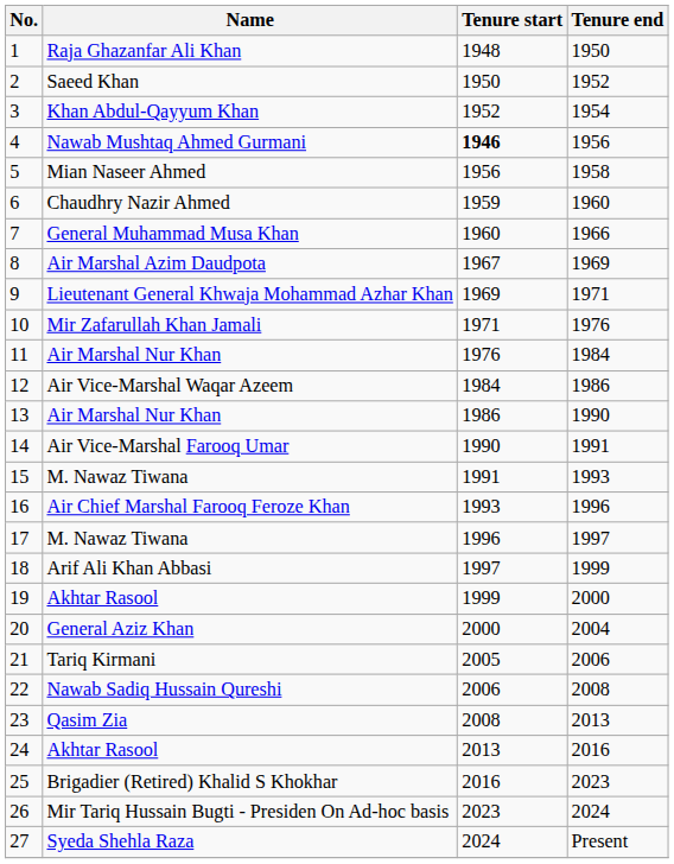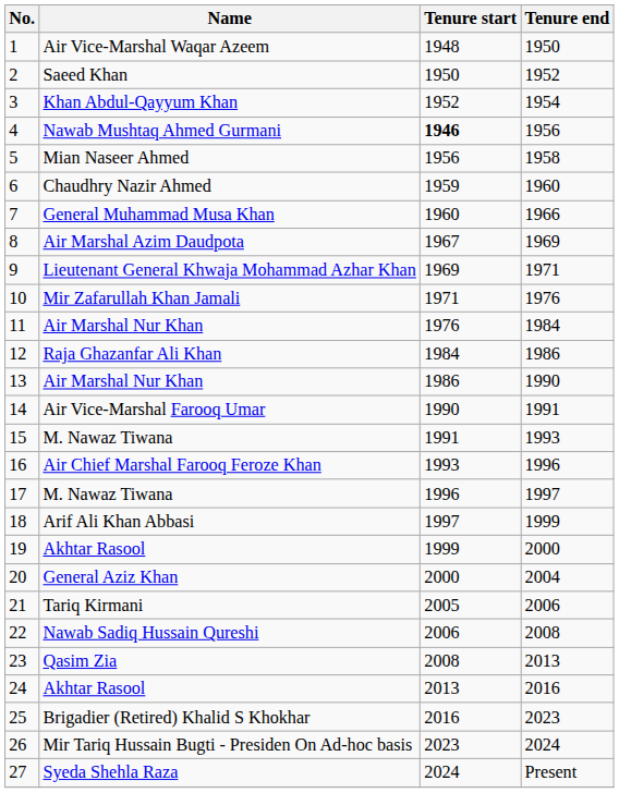1 | Name: Raja Ghazanfar Ali Khan -> Air Vice-Marshal Waqar Azeem
12 | Name: Air Vice-Marshal Waqar Azeem -> Raja Ghazanfar Ali Khan
